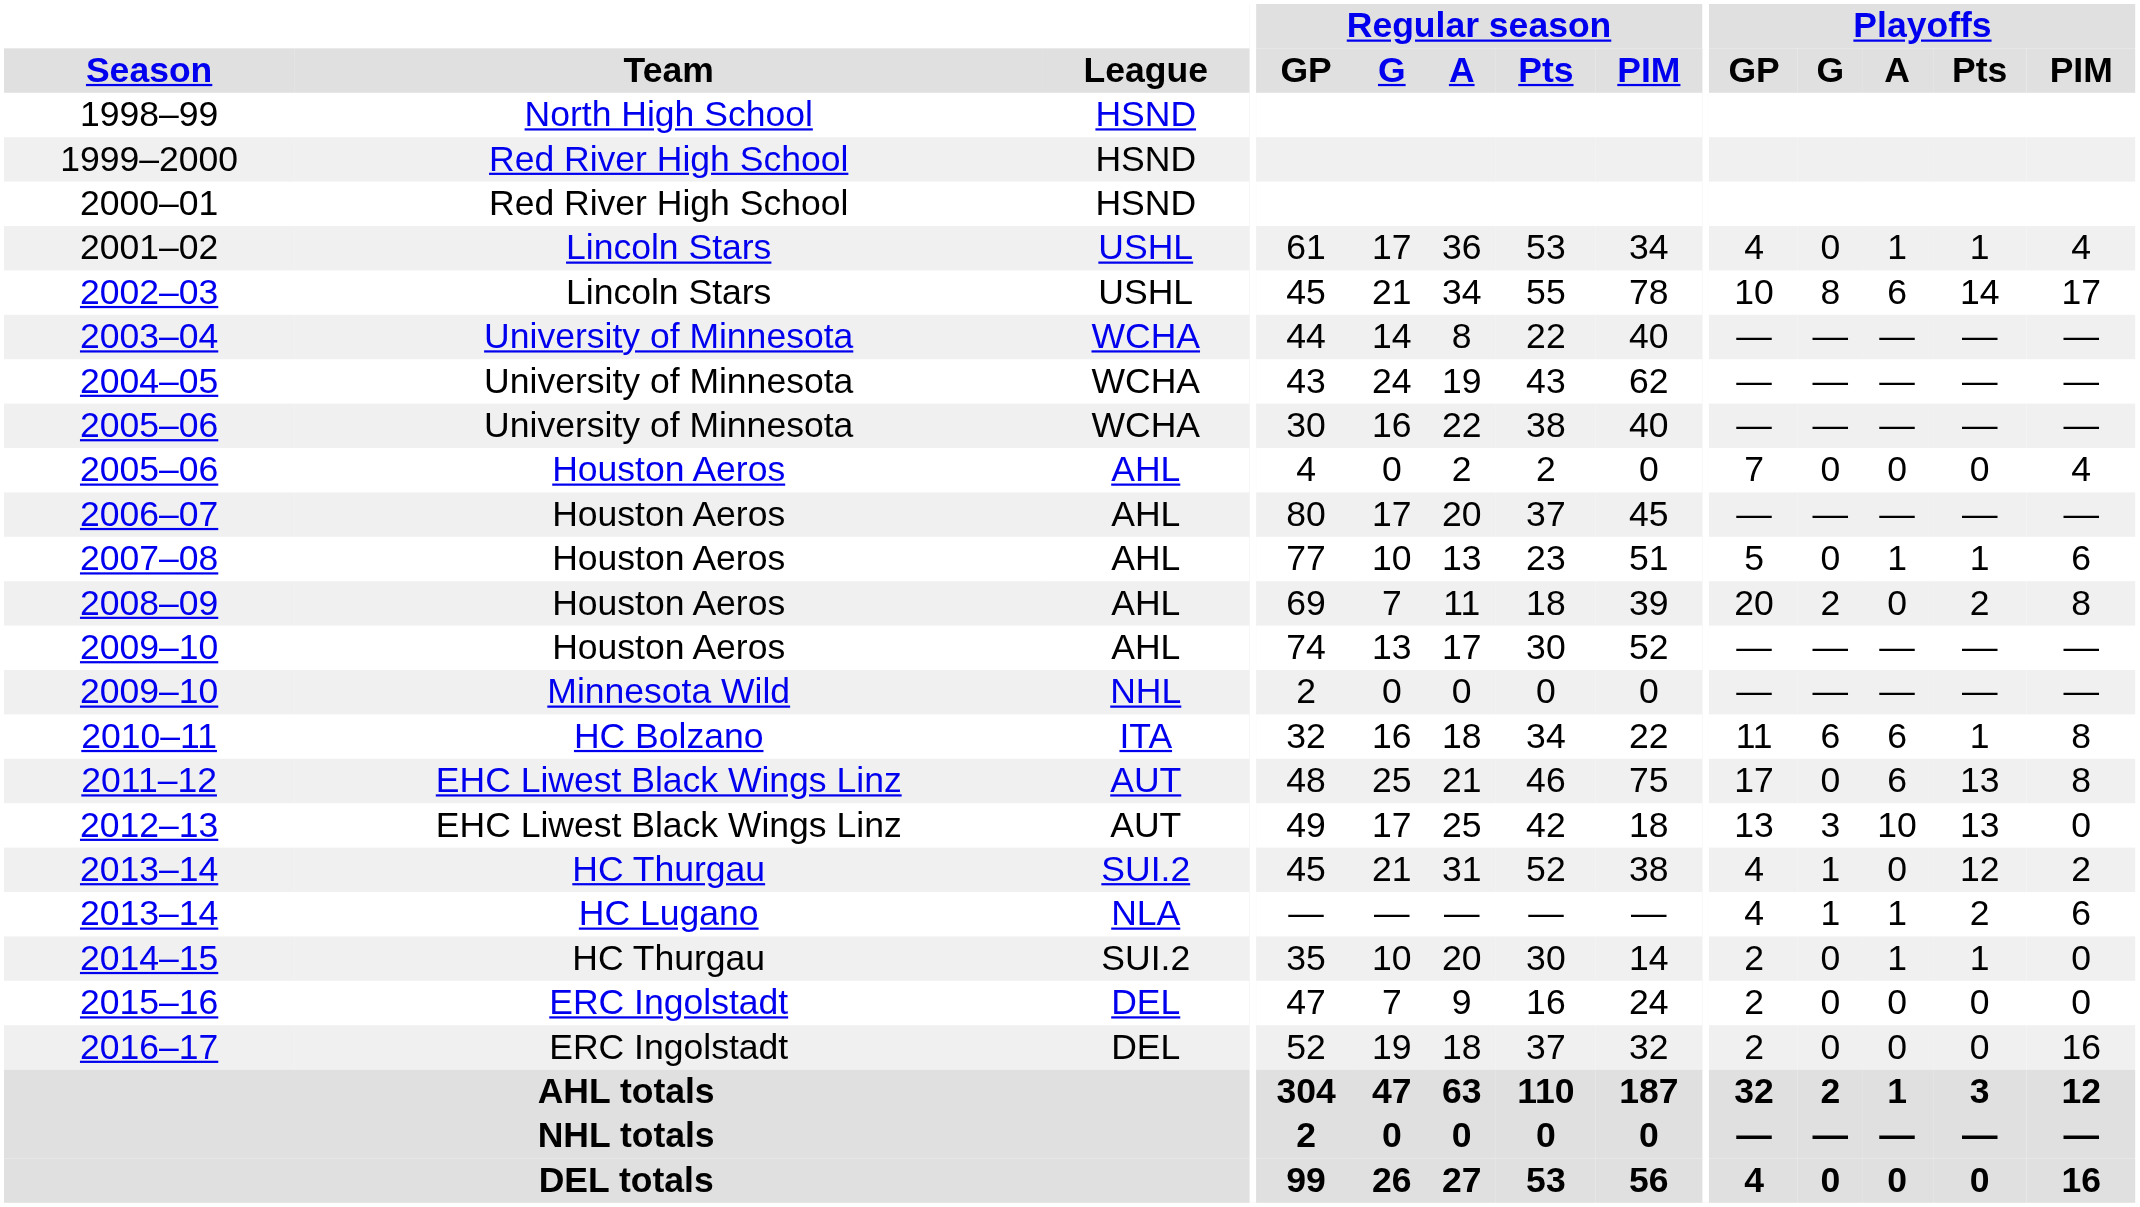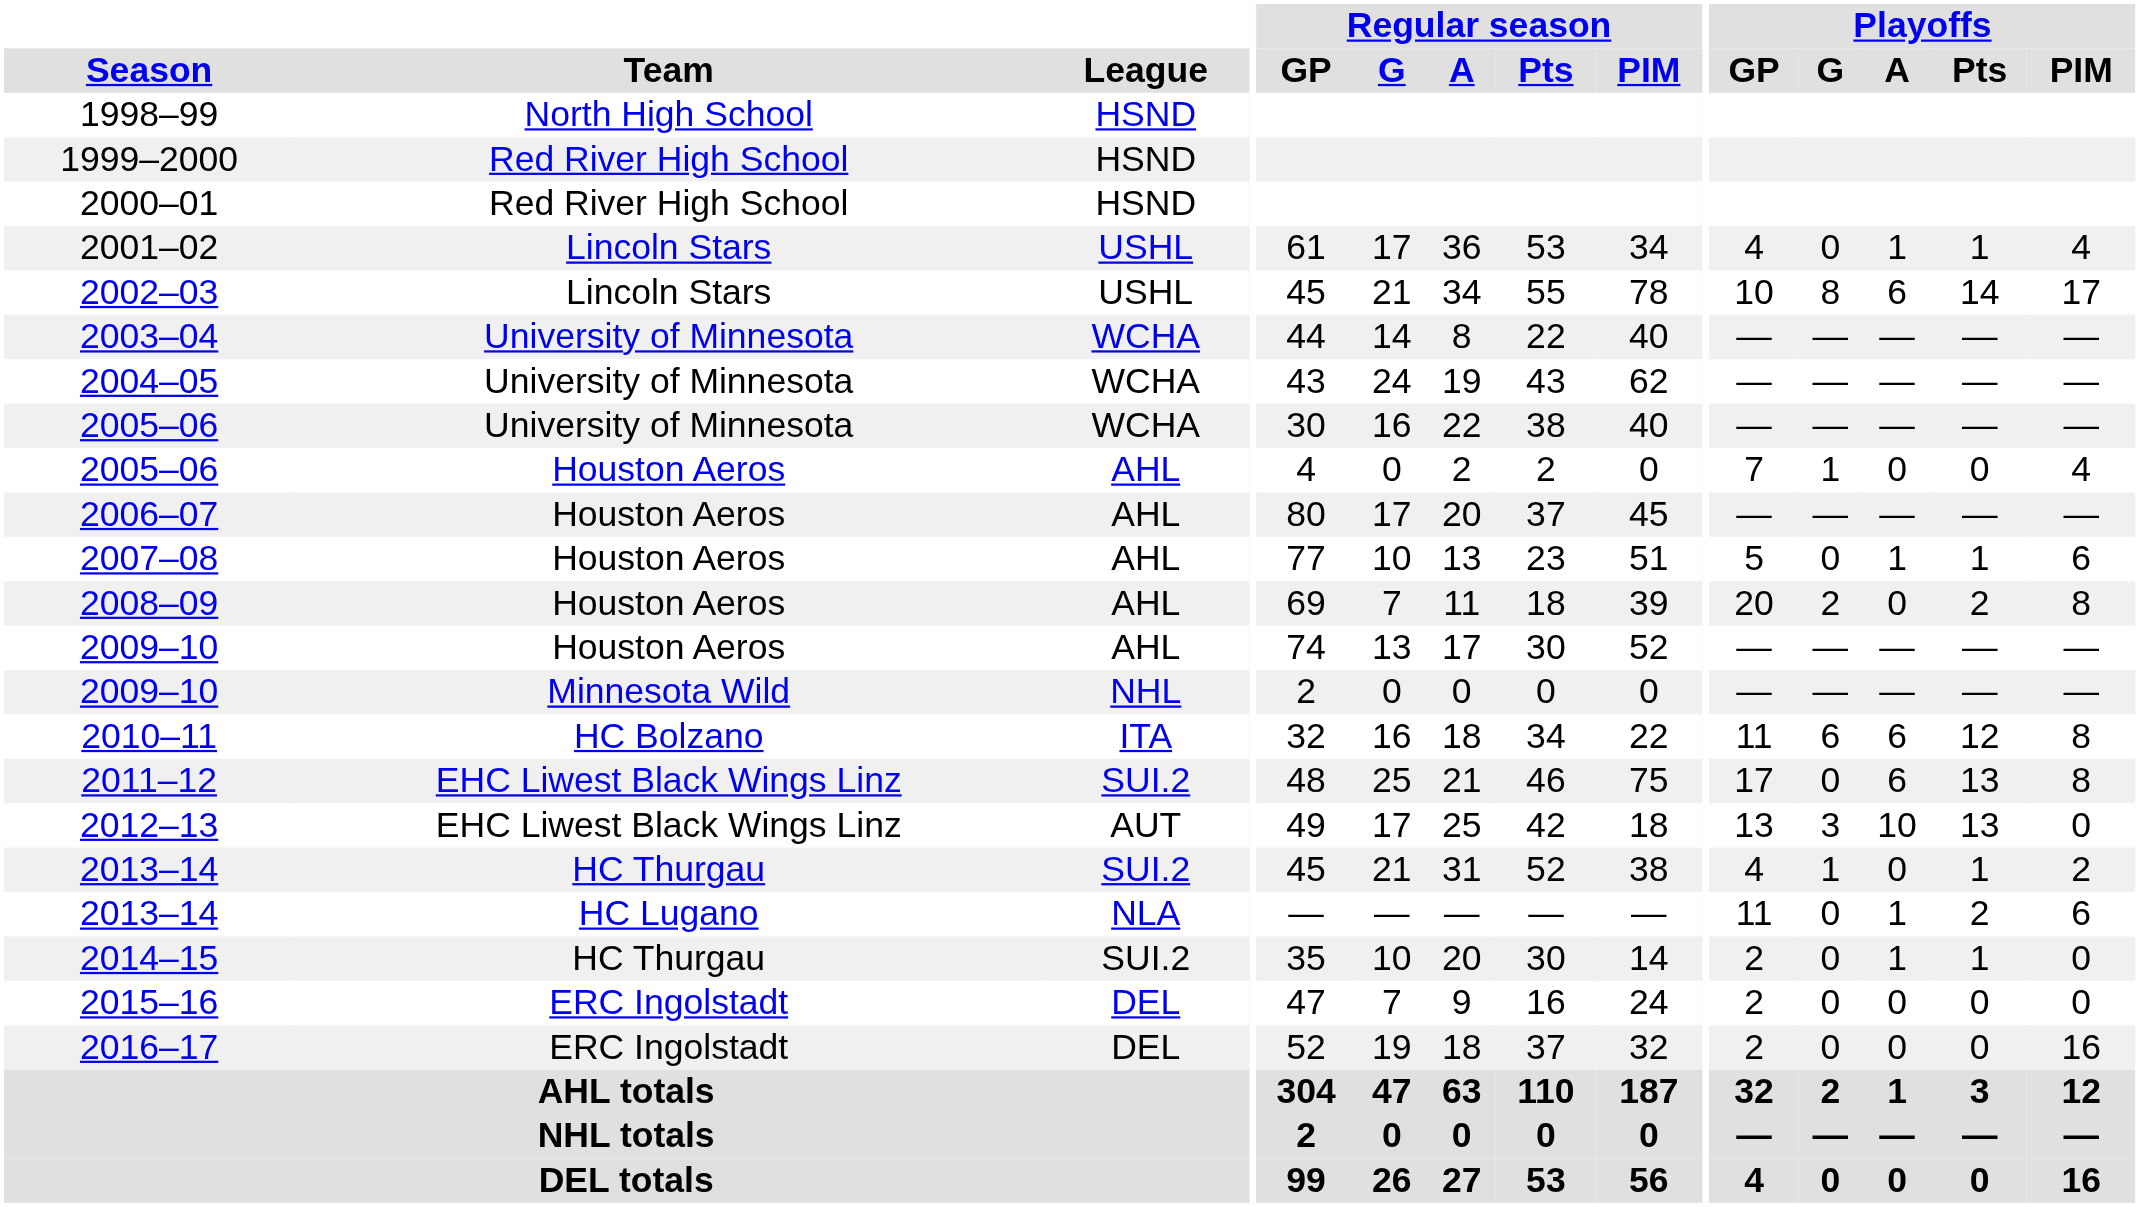2005–06 / Houston Aeros | Playoffs / G: 0 -> 1
2010–11 | Playoffs / Pts: 1 -> 12
2011–12 | League: AUT -> SUI.2
2013–14 / HC Thurgau | Playoffs / Pts: 12 -> 1
2013–14 / HC Lugano | Playoffs / GP: 4 -> 11
2013–14 / HC Lugano | Playoffs / G: 1 -> 0
